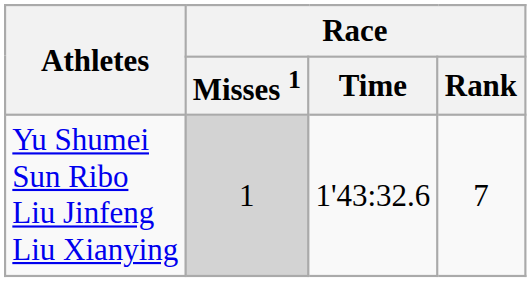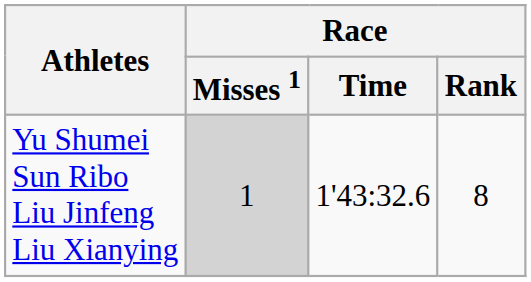Yu Shumei Sun Ribo Liu Jinfeng Liu Xianying | Race / Rank: 7 -> 8
